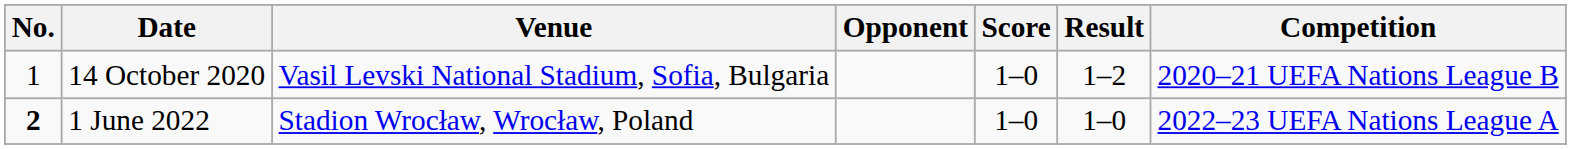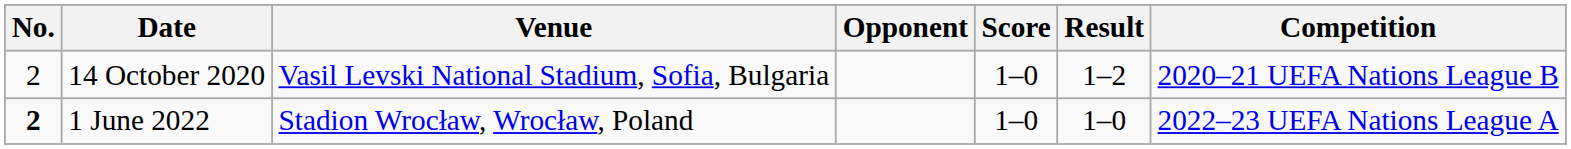14 October 2020 | No.: 1 -> 2
